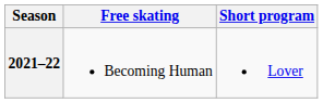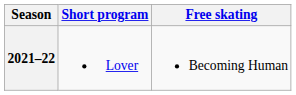columns swapped: Short program <-> Free skating
